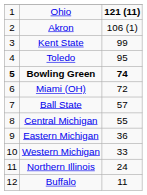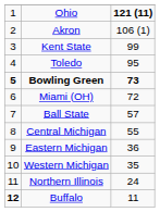Bowling Green | column 3: 74 -> 73
Western Michigan | column 3: 33 -> 35
Buffalo | column 1: normal -> bold
